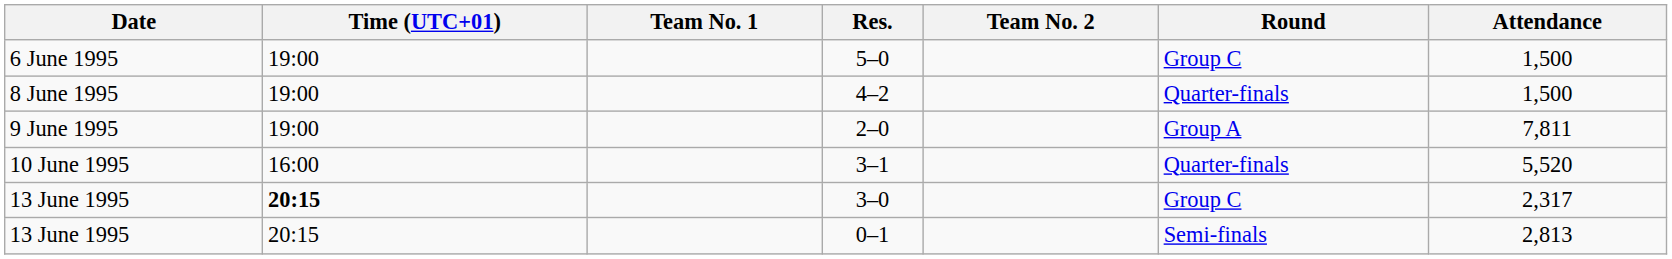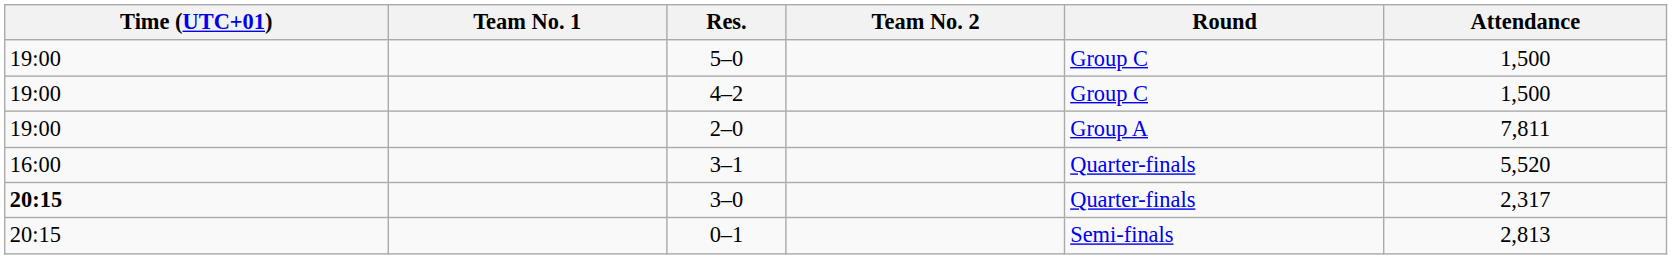- column: Date | 6 June 1995 | 8 June 1995 | 9 June 1995 | 10 June 1995 | 13 June 1995 | 13 June 1995
4–2 | Round: Quarter-finals -> Group C
3–0 | Round: Group C -> Quarter-finals
